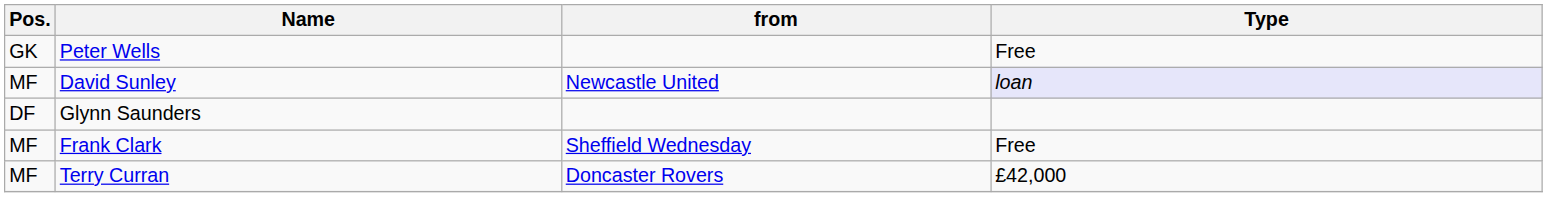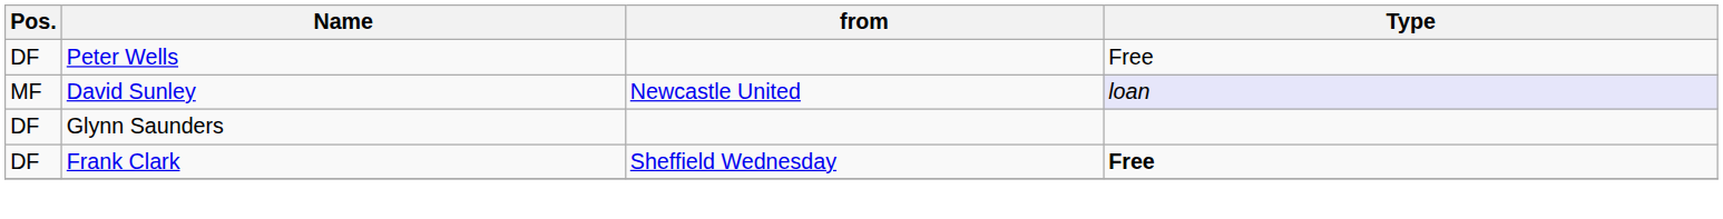Peter Wells | Pos.: GK -> DF
Frank Clark | Pos.: MF -> DF
Frank Clark | Type: normal -> bold
- row: MF | Terry Curran | Doncaster Rovers | £42,000
